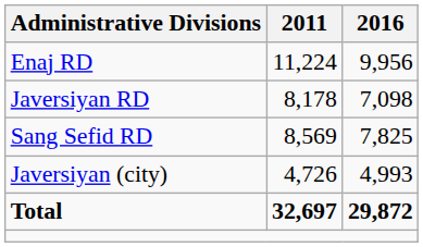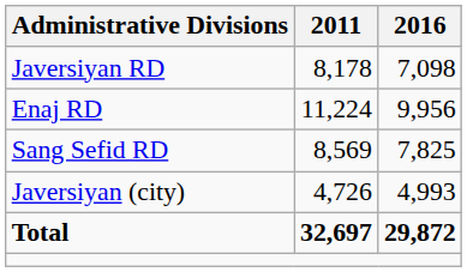rows swapped: Enaj RD <-> Javersiyan RD
